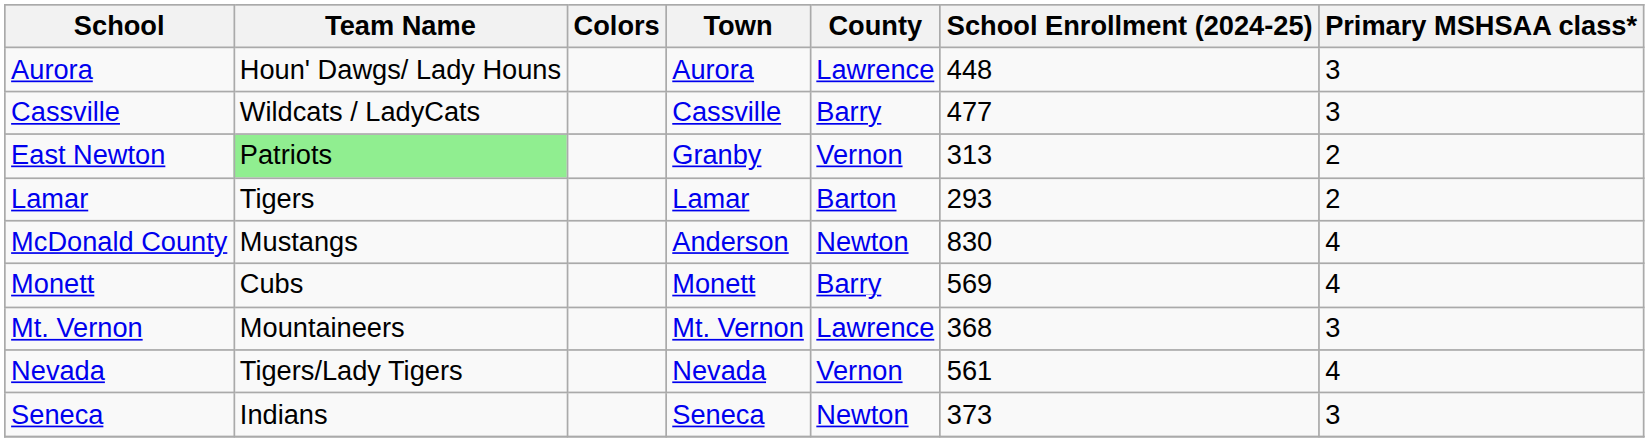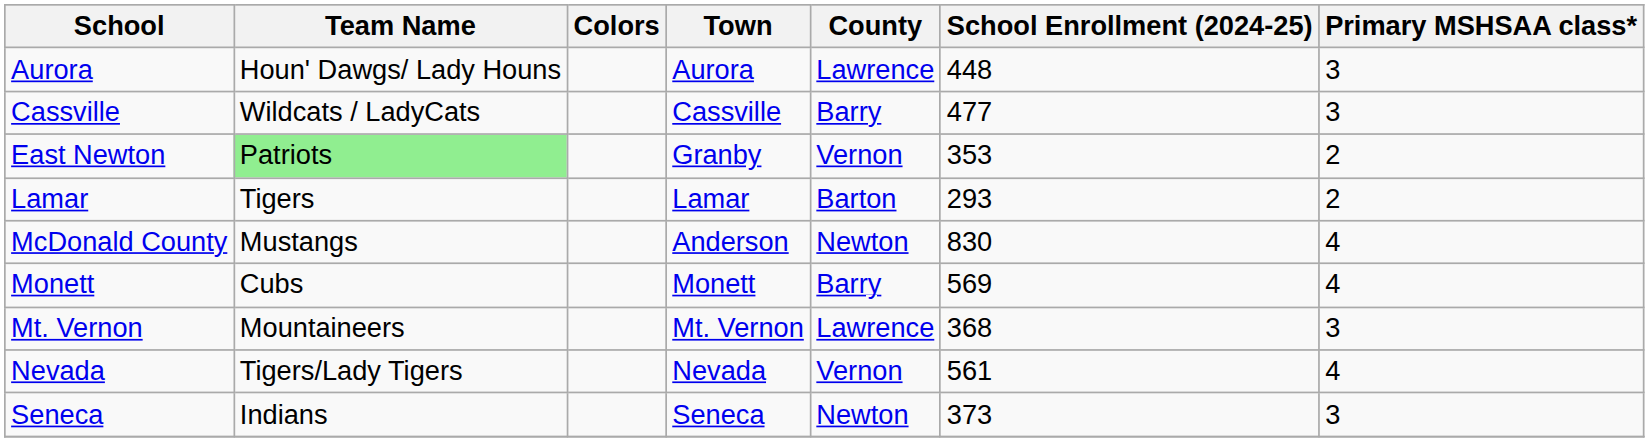East Newton | School Enrollment (2024-25): 313 -> 353
